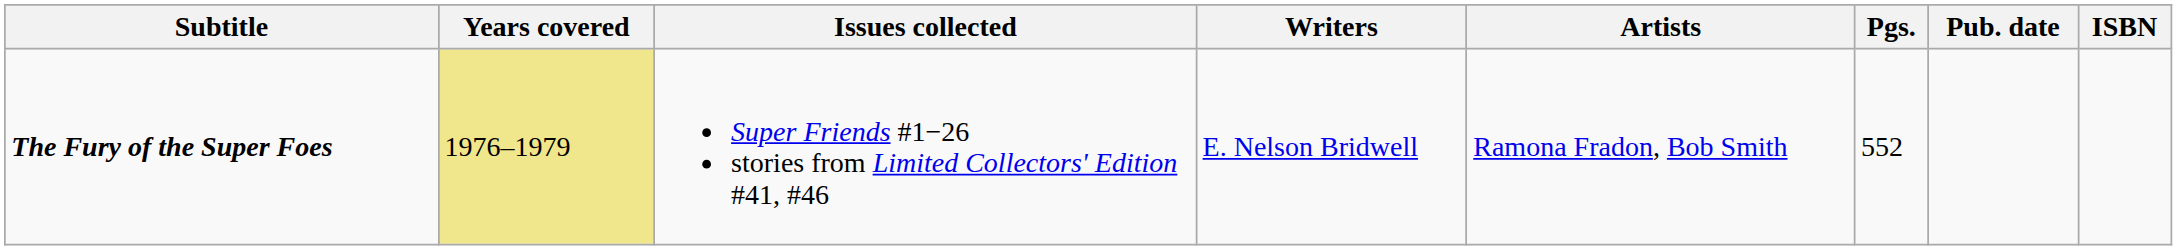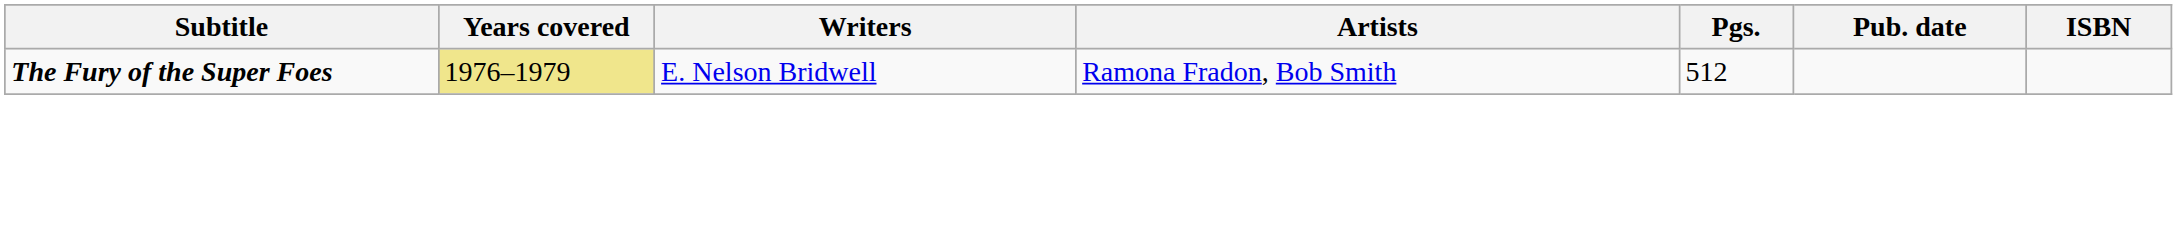- column: Issues collected | Super Friends #1−26 stories from Limited Collectors' Edition #41, #46
The Fury of the Super Foes | Pgs.: 552 -> 512
